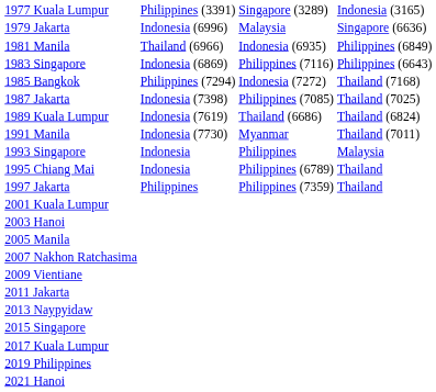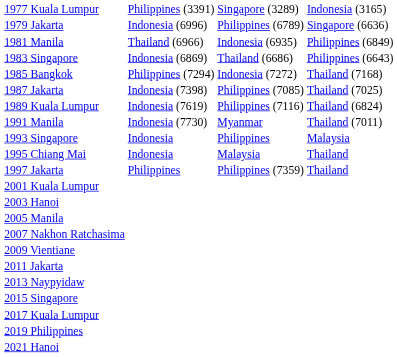1979 Jakarta | column 3: Malaysia -> Philippines (6789)
1983 Singapore | column 3: Philippines (7116) -> Thailand (6686)
1989 Kuala Lumpur | column 3: Thailand (6686) -> Philippines (7116)
1995 Chiang Mai | column 3: Philippines (6789) -> Malaysia
